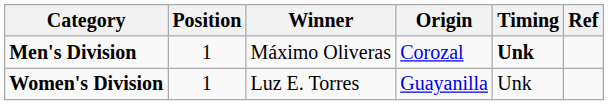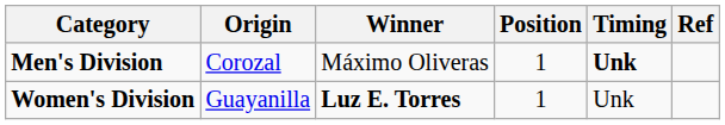columns swapped: Position <-> Origin
Women's Division | Winner: normal -> bold
